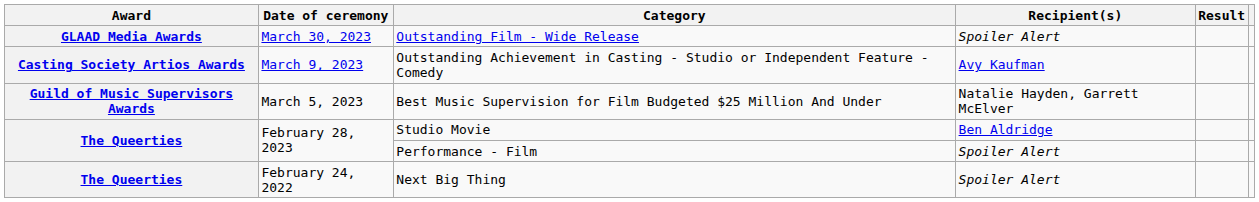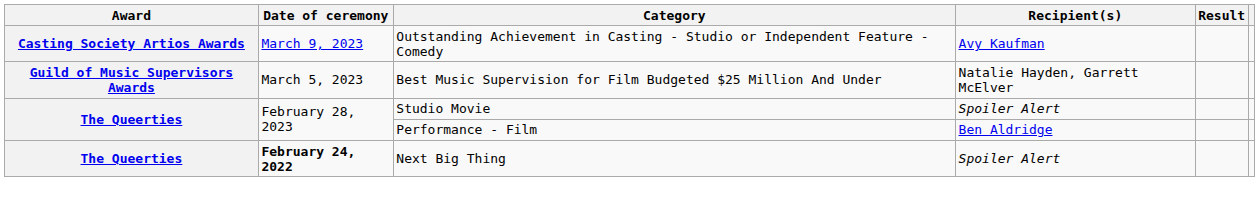- row: GLAAD Media Awards | March 30, 2023 | Outstanding Film - Wide Release | Spoiler Alert
Studio Movie | Recipient(s): Ben Aldridge -> Spoiler Alert
Performance - Film | Recipient(s): Spoiler Alert -> Ben Aldridge
Next Big Thing | Date of ceremony: normal -> bold
